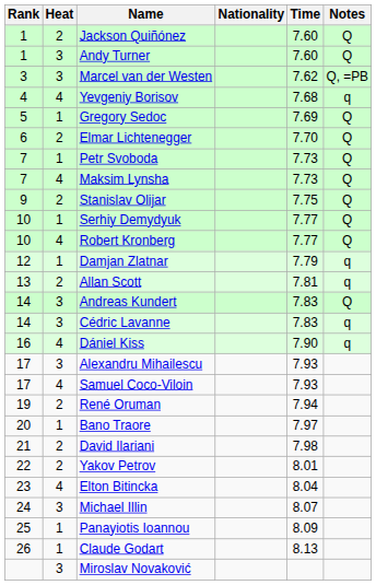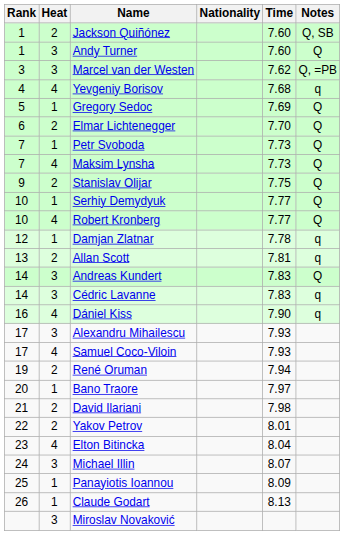Jackson Quiñónez | Notes: Q -> Q, SB
Damjan Zlatnar | Time: 7.79 -> 7.78
